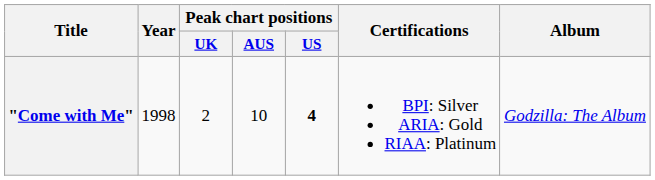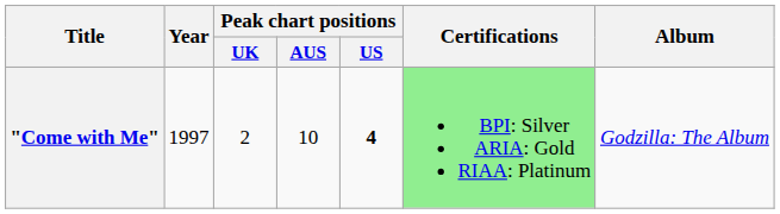"Come with Me" | Year: 1998 -> 1997
"Come with Me" | Certifications: no background -> lightgreen background
